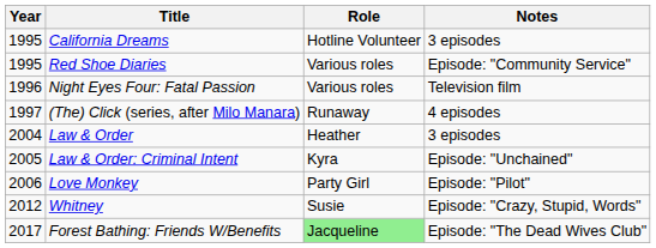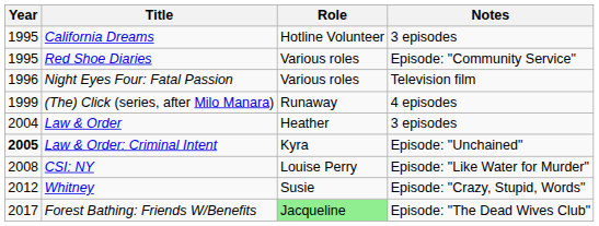(The) Click (series, after Milo Manara) | Year: 1997 -> 1999
Law & Order: Criminal Intent | Year: normal -> bold
- row: 2006 | Love Monkey | Party Girl | Episode: "Pilot"
+ row: 2008 | CSI: NY | Louise Perry | Episode: "Like Water for Murder"
